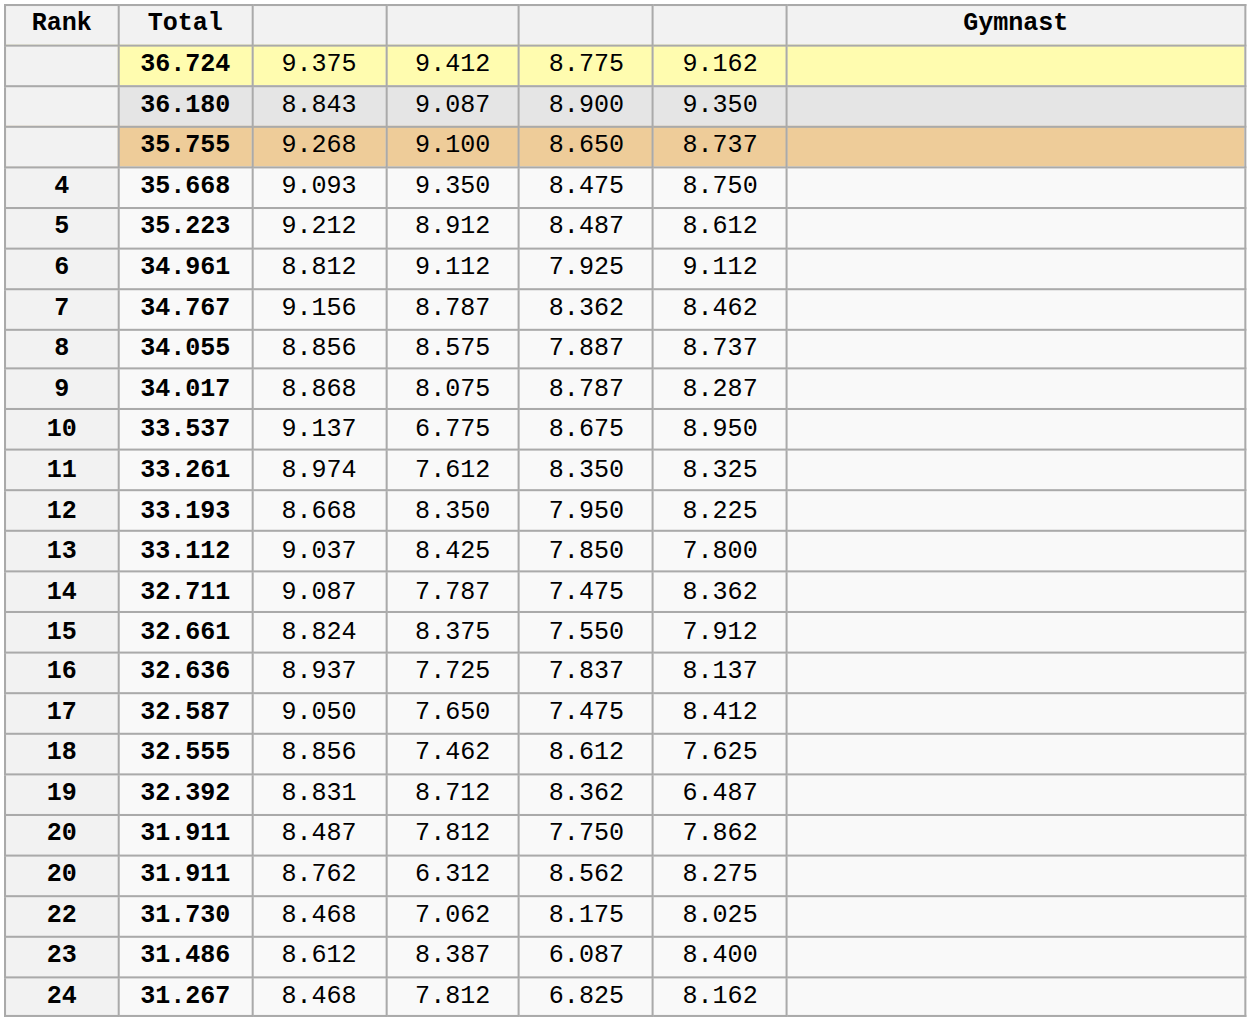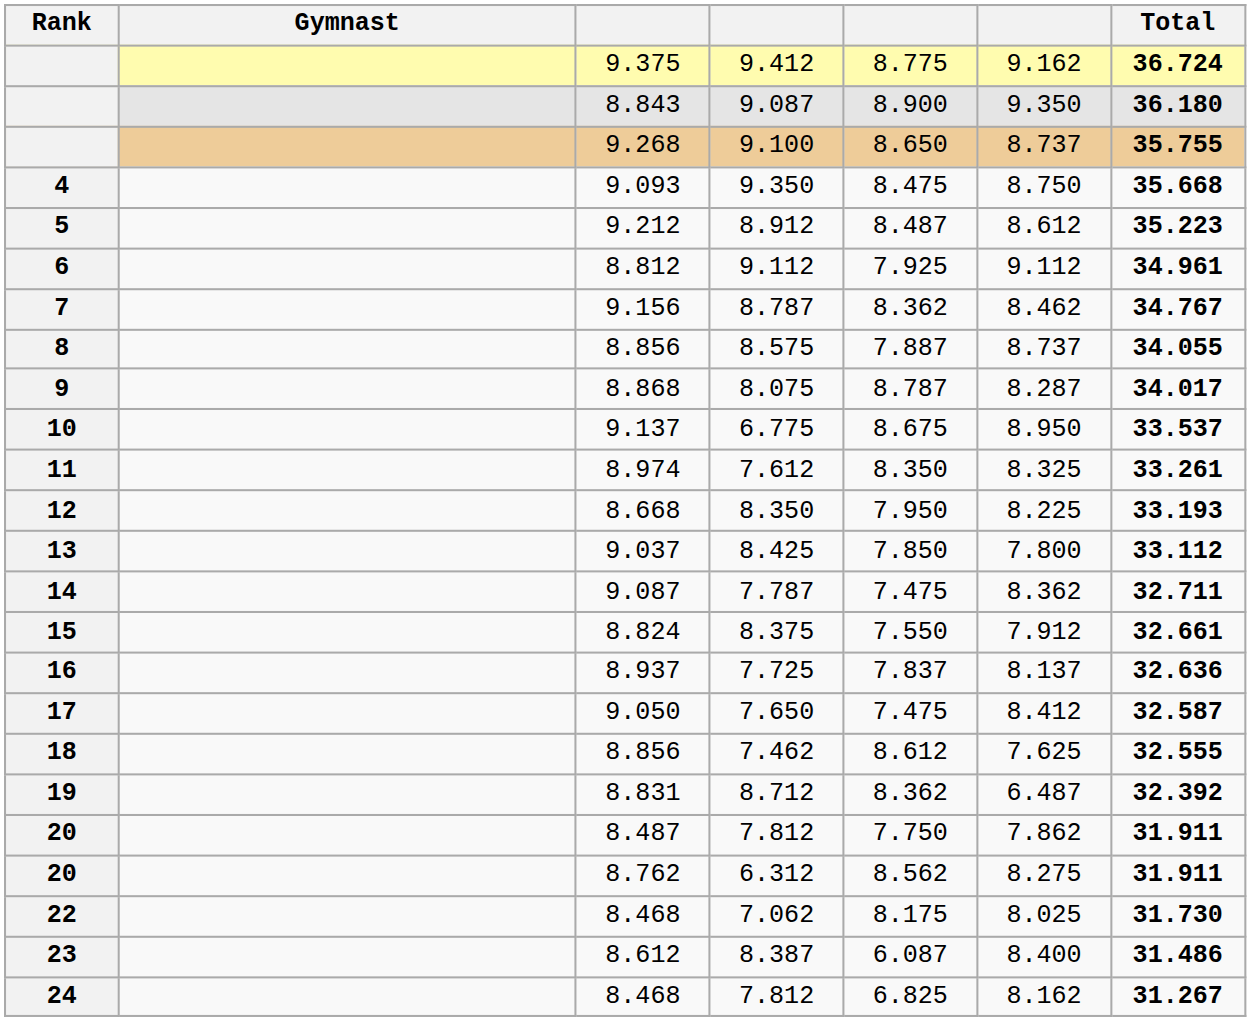columns swapped: Gymnast <-> Total
